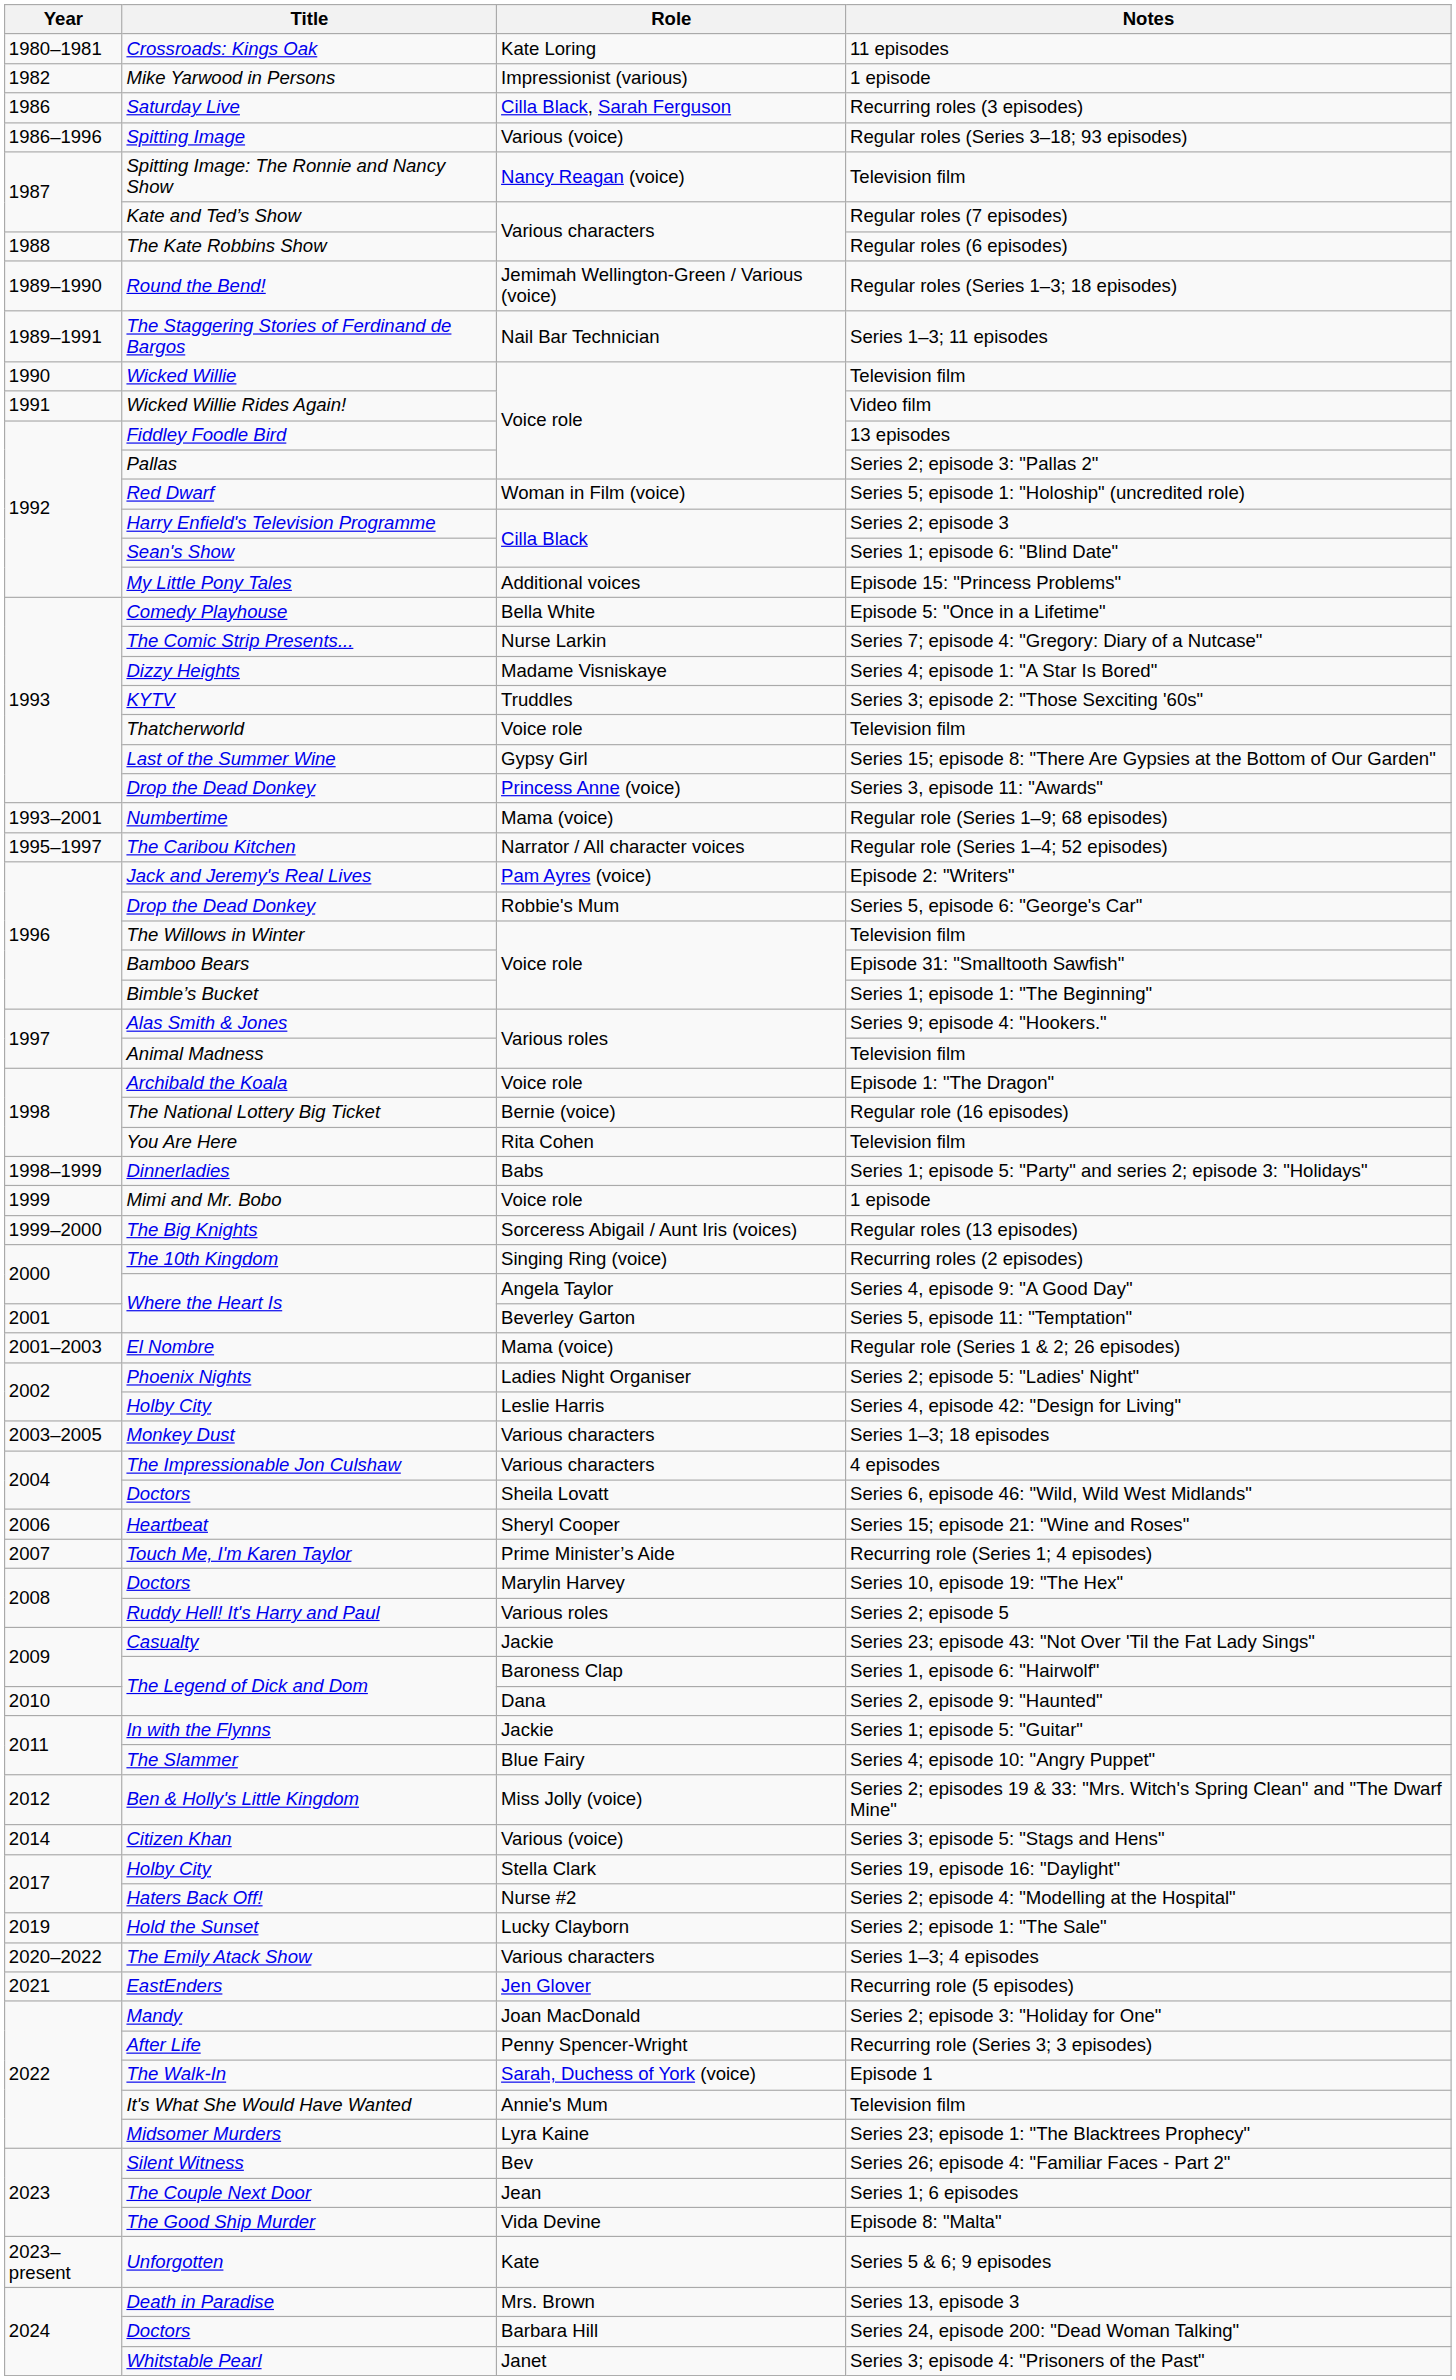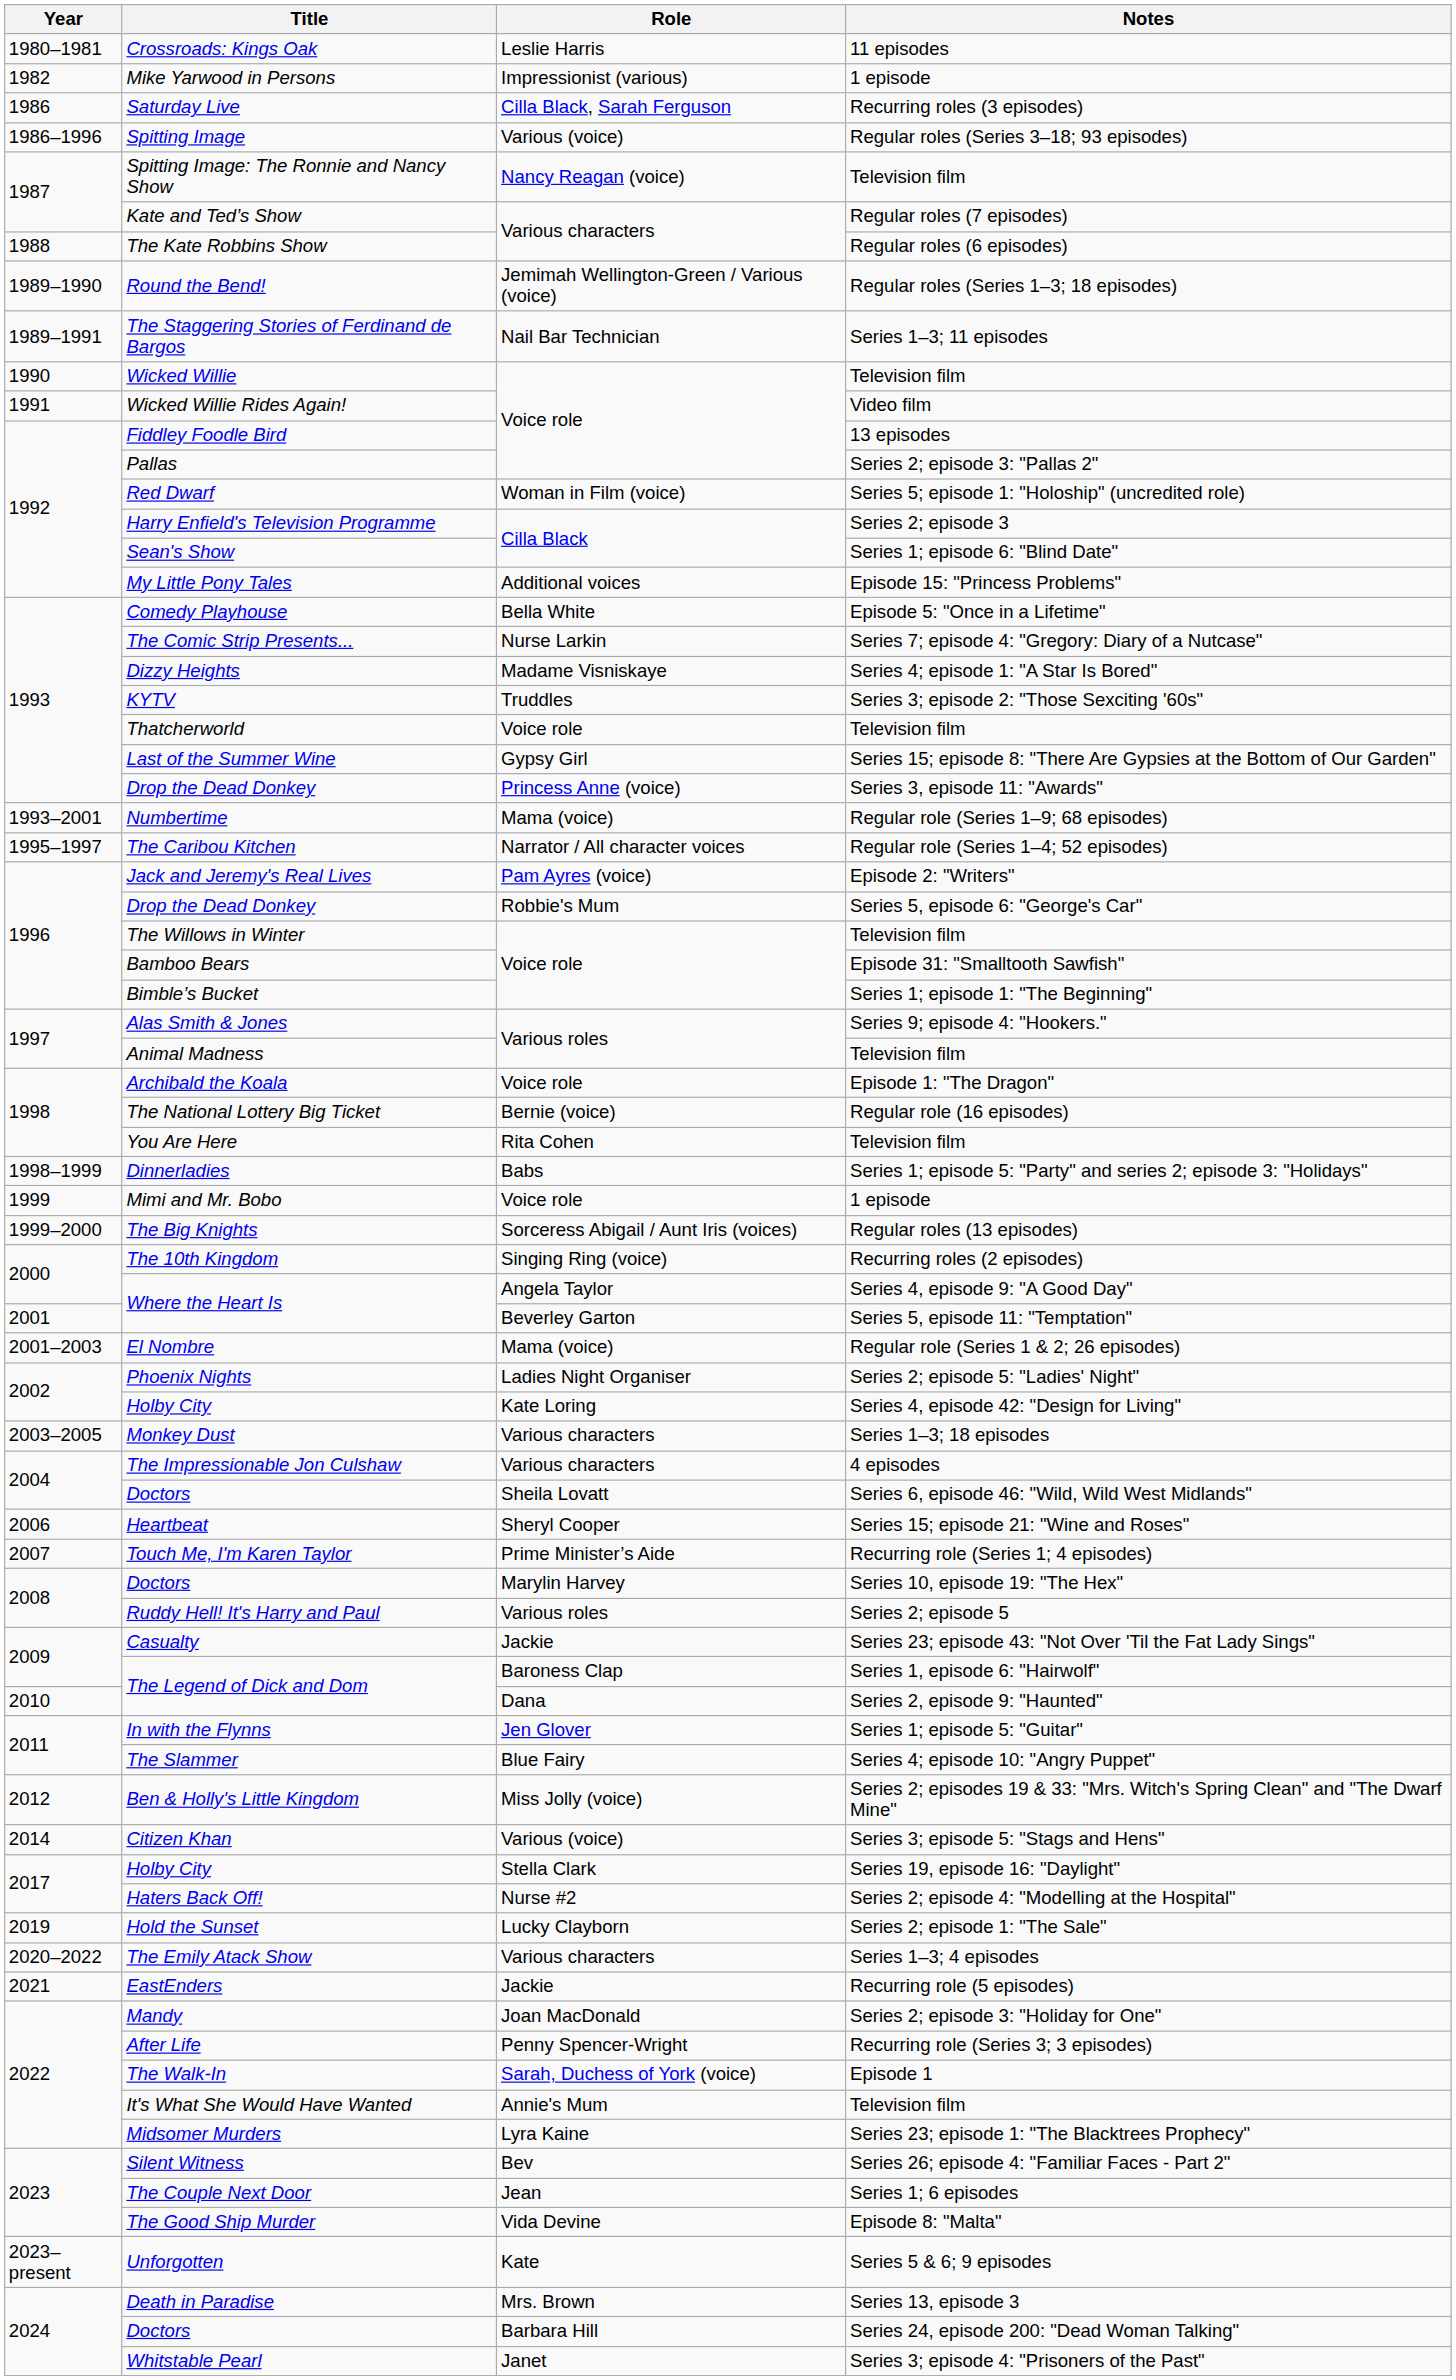Crossroads: Kings Oak | Role: Kate Loring -> Leslie Harris
Holby City / Series 4, episode 42: "Design for Living" | Role: Leslie Harris -> Kate Loring
In with the Flynns | Role: Jackie -> Jen Glover
EastEnders | Role: Jen Glover -> Jackie
